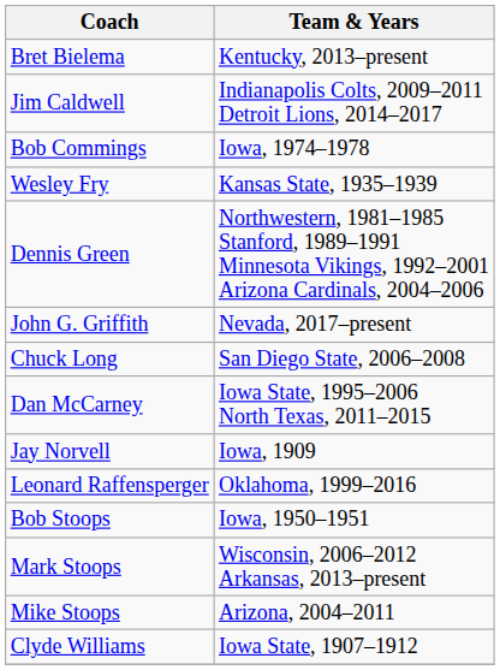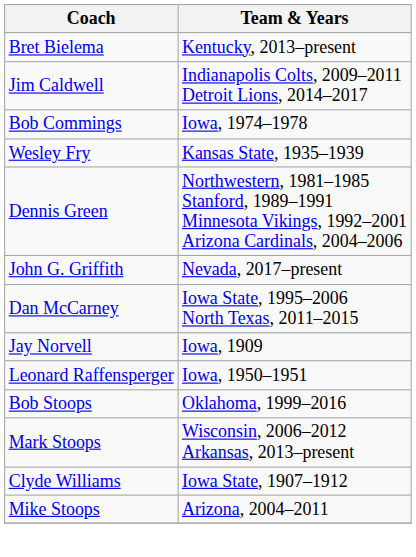- row: Chuck Long | San Diego State, 2006–2008
Leonard Raffensperger | Team & Years: Oklahoma, 1999–2016 -> Iowa, 1950–1951
Bob Stoops | Team & Years: Iowa, 1950–1951 -> Oklahoma, 1999–2016
rows swapped: Mike Stoops <-> Clyde Williams
